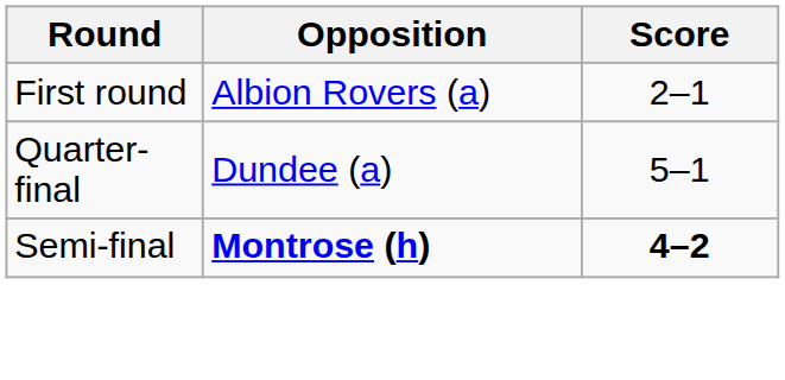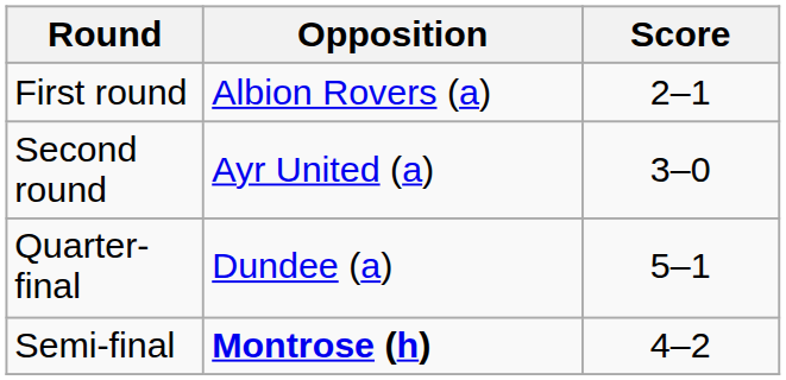+ row: Second round | Ayr United (a) | 3–0
Semi-final | Score: bold -> normal
